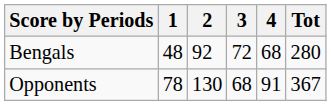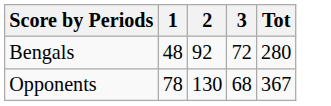- column: 4 | 68 | 91
